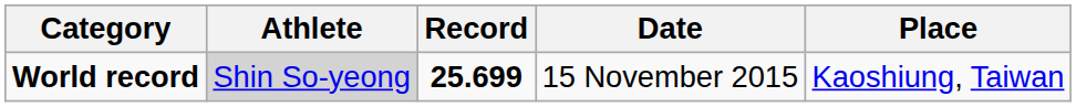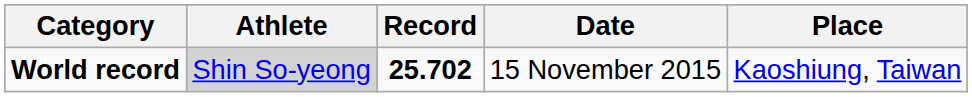World record | Record: 25.699 -> 25.702
